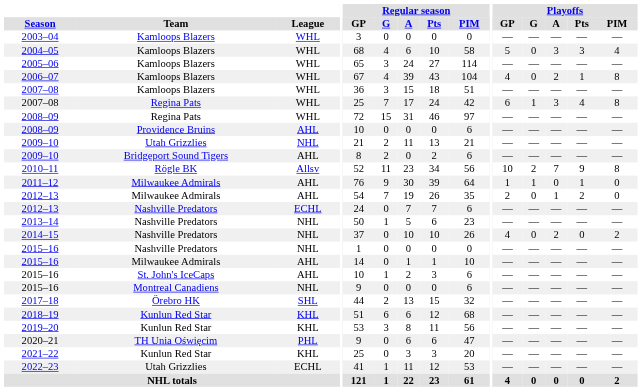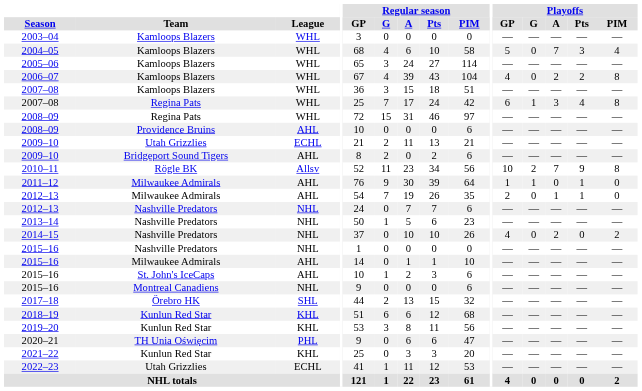2004–05 | Playoffs / A: 3 -> 7
2006–07 | Playoffs / Pts: 1 -> 2
2009–10 / Utah Grizzlies | League: NHL -> ECHL
2012–13 / Milwaukee Admirals | Playoffs / Pts: 2 -> 1
2012–13 / Nashville Predators | League: ECHL -> NHL
